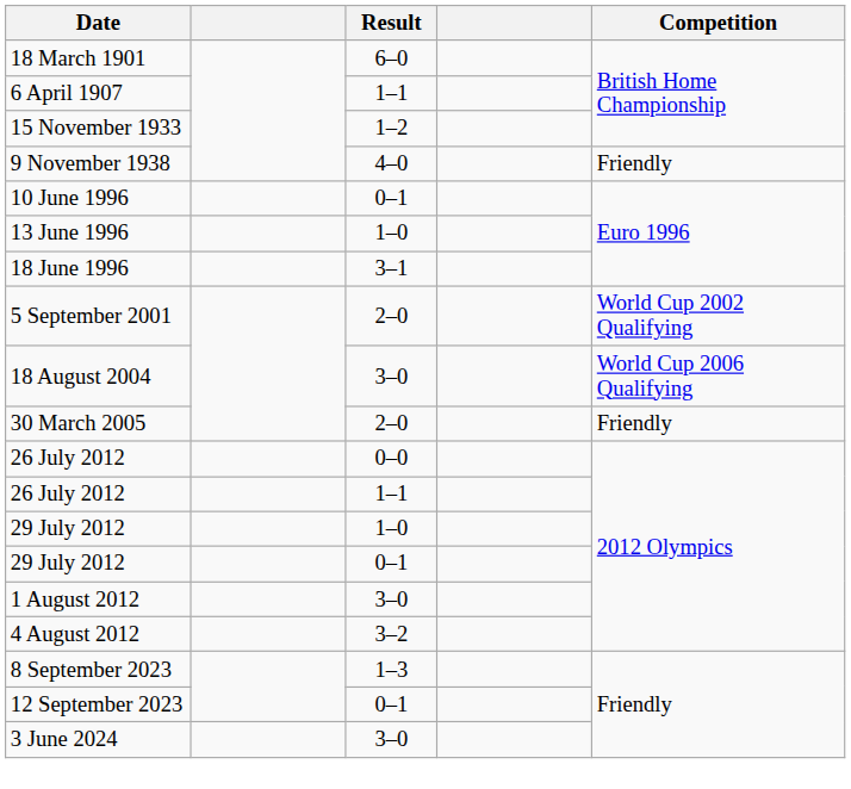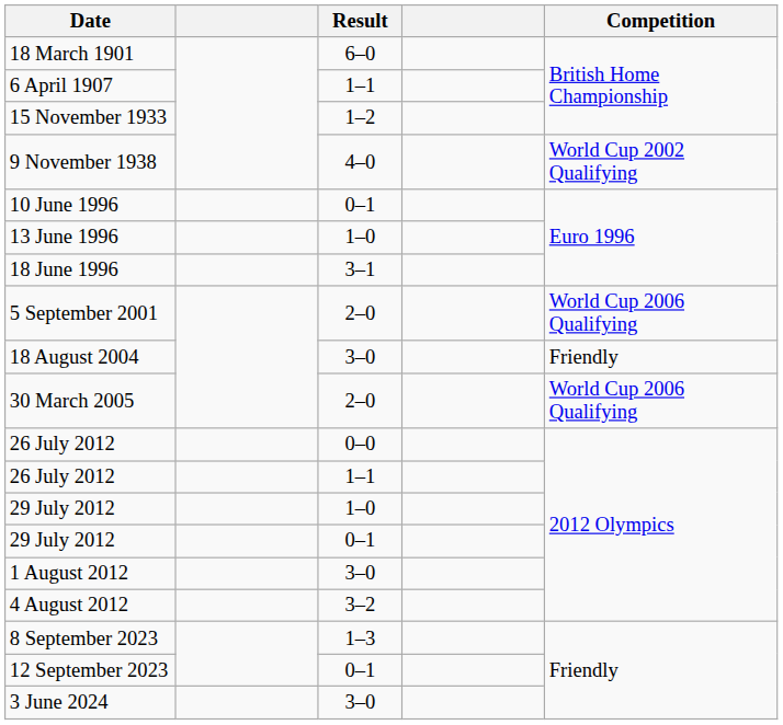9 November 1938 | Competition: Friendly -> World Cup 2002 Qualifying
5 September 2001 | Competition: World Cup 2002 Qualifying -> World Cup 2006 Qualifying
18 August 2004 | Competition: World Cup 2006 Qualifying -> Friendly
30 March 2005 | Competition: Friendly -> World Cup 2006 Qualifying
